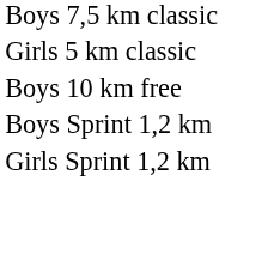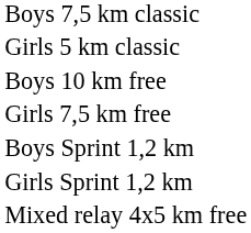+ row: Girls 7,5 km free
+ row: Mixed relay 4x5 km free
